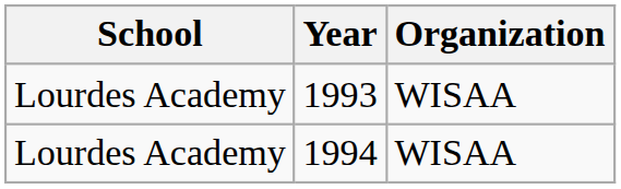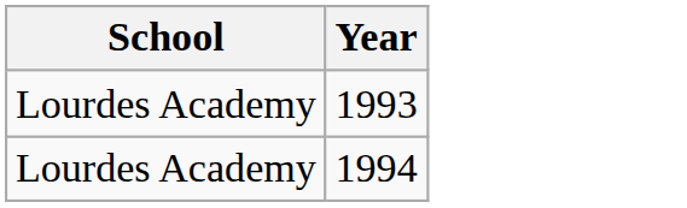- column: Organization | WISAA | WISAA
